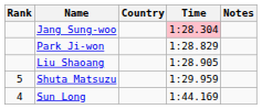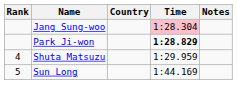Park Ji-won | Time: normal -> bold
- row: Liu Shaoang | 1:28.905
Shuta Matsuzu | Rank: 5 -> 4
Sun Long | Rank: 4 -> 5
